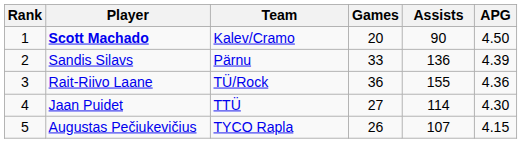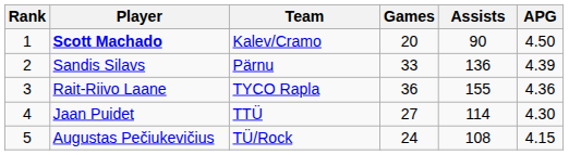Rait-Riivo Laane | Team: TÜ/Rock -> TYCO Rapla
Augustas Pečiukevičius | Team: TYCO Rapla -> TÜ/Rock
Augustas Pečiukevičius | Games: 26 -> 24
Augustas Pečiukevičius | Assists: 107 -> 108
